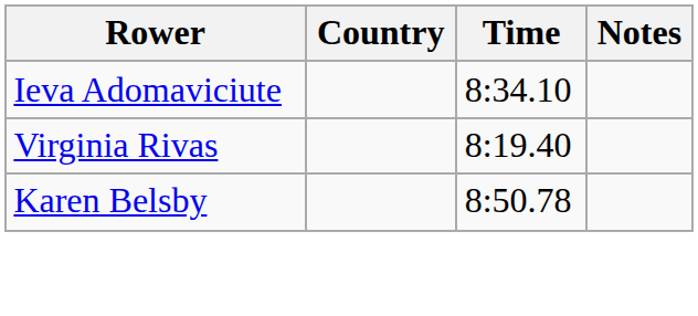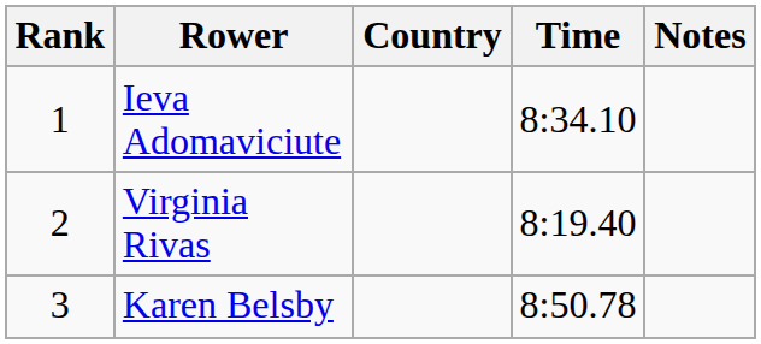+ column: Rank | 1 | 2 | 3
